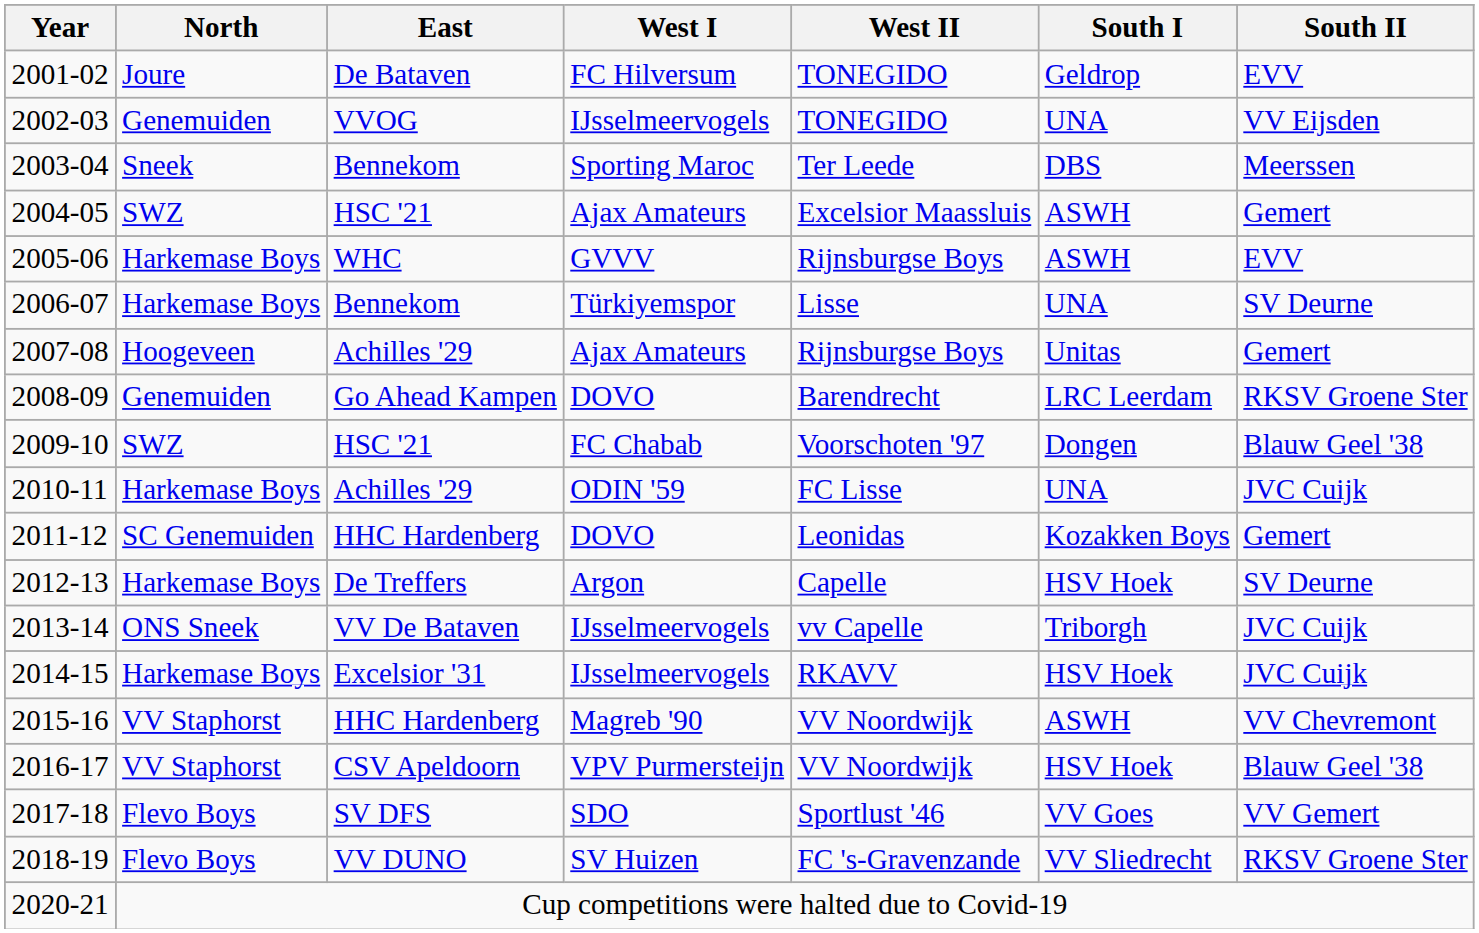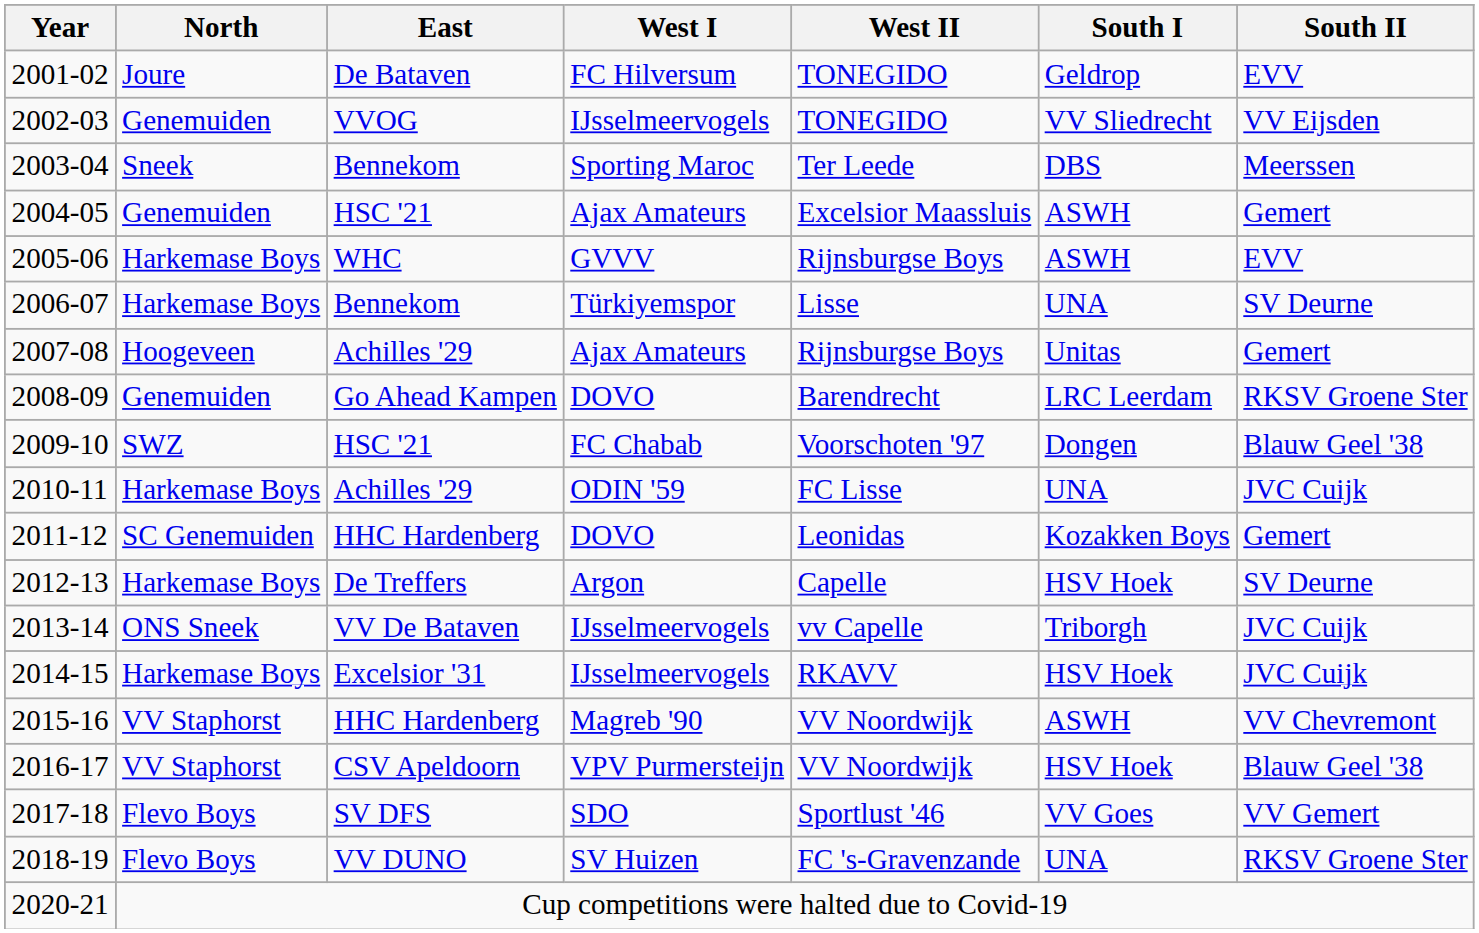2002-03 | South I: UNA -> VV Sliedrecht
2004-05 | North: SWZ -> Genemuiden
2018-19 | South I: VV Sliedrecht -> UNA
